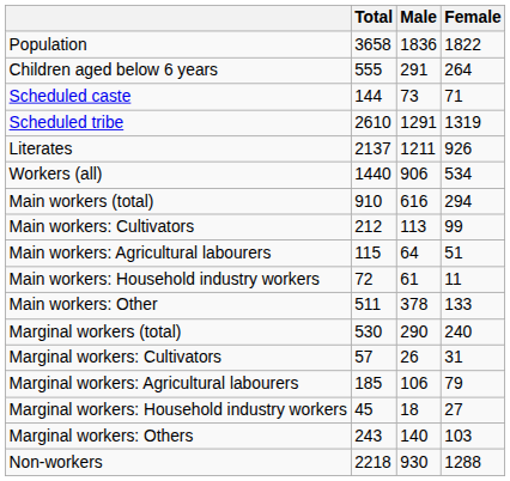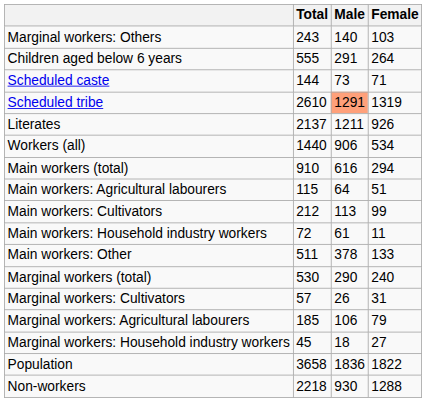rows swapped: Population <-> Marginal workers: Others
Scheduled tribe | Male: no background -> lightsalmon background
rows swapped: Main workers: Cultivators <-> Main workers: Agricultural labourers
